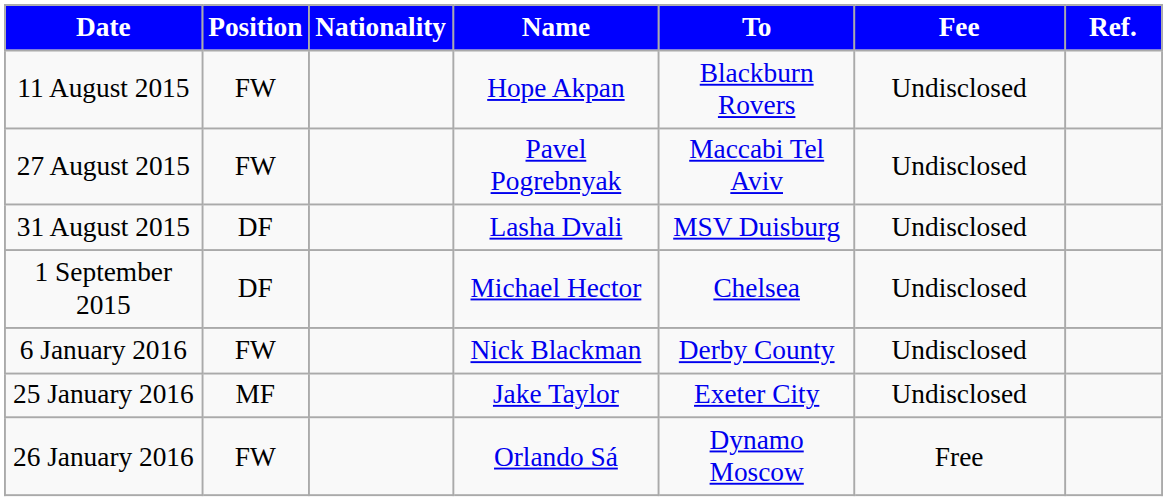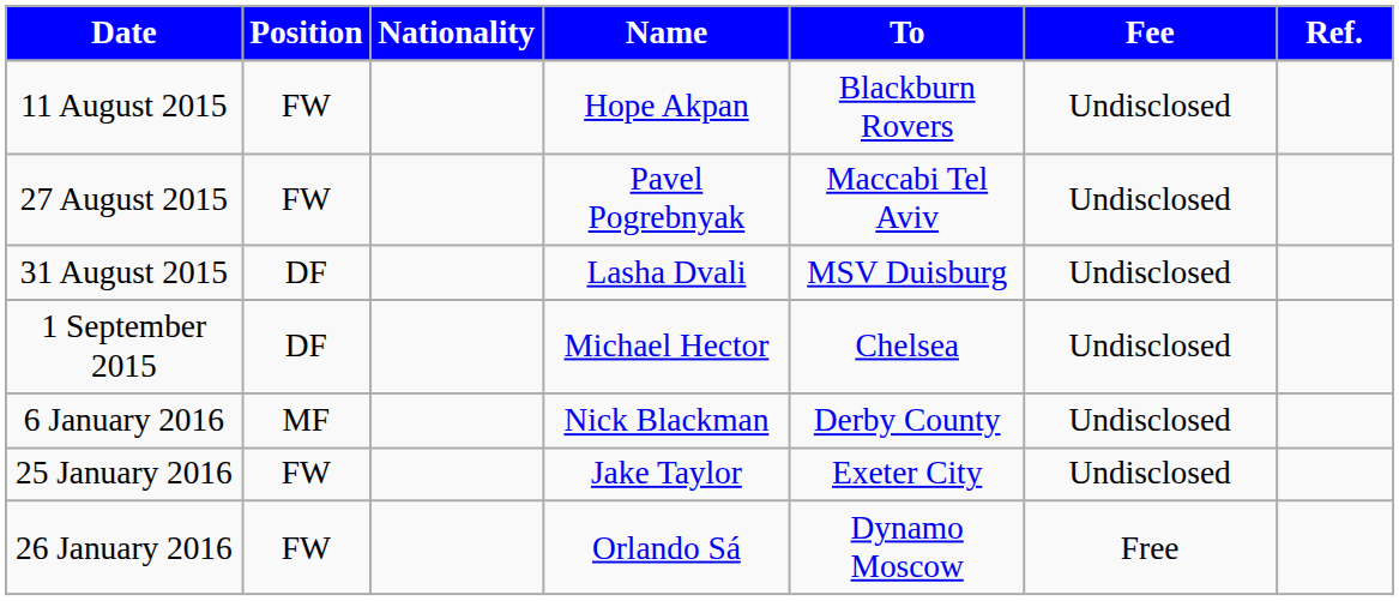6 January 2016 | Position: FW -> MF
25 January 2016 | Position: MF -> FW
